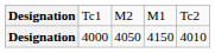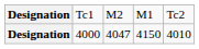Designation / 4000 | column 3: 4050 -> 4047
